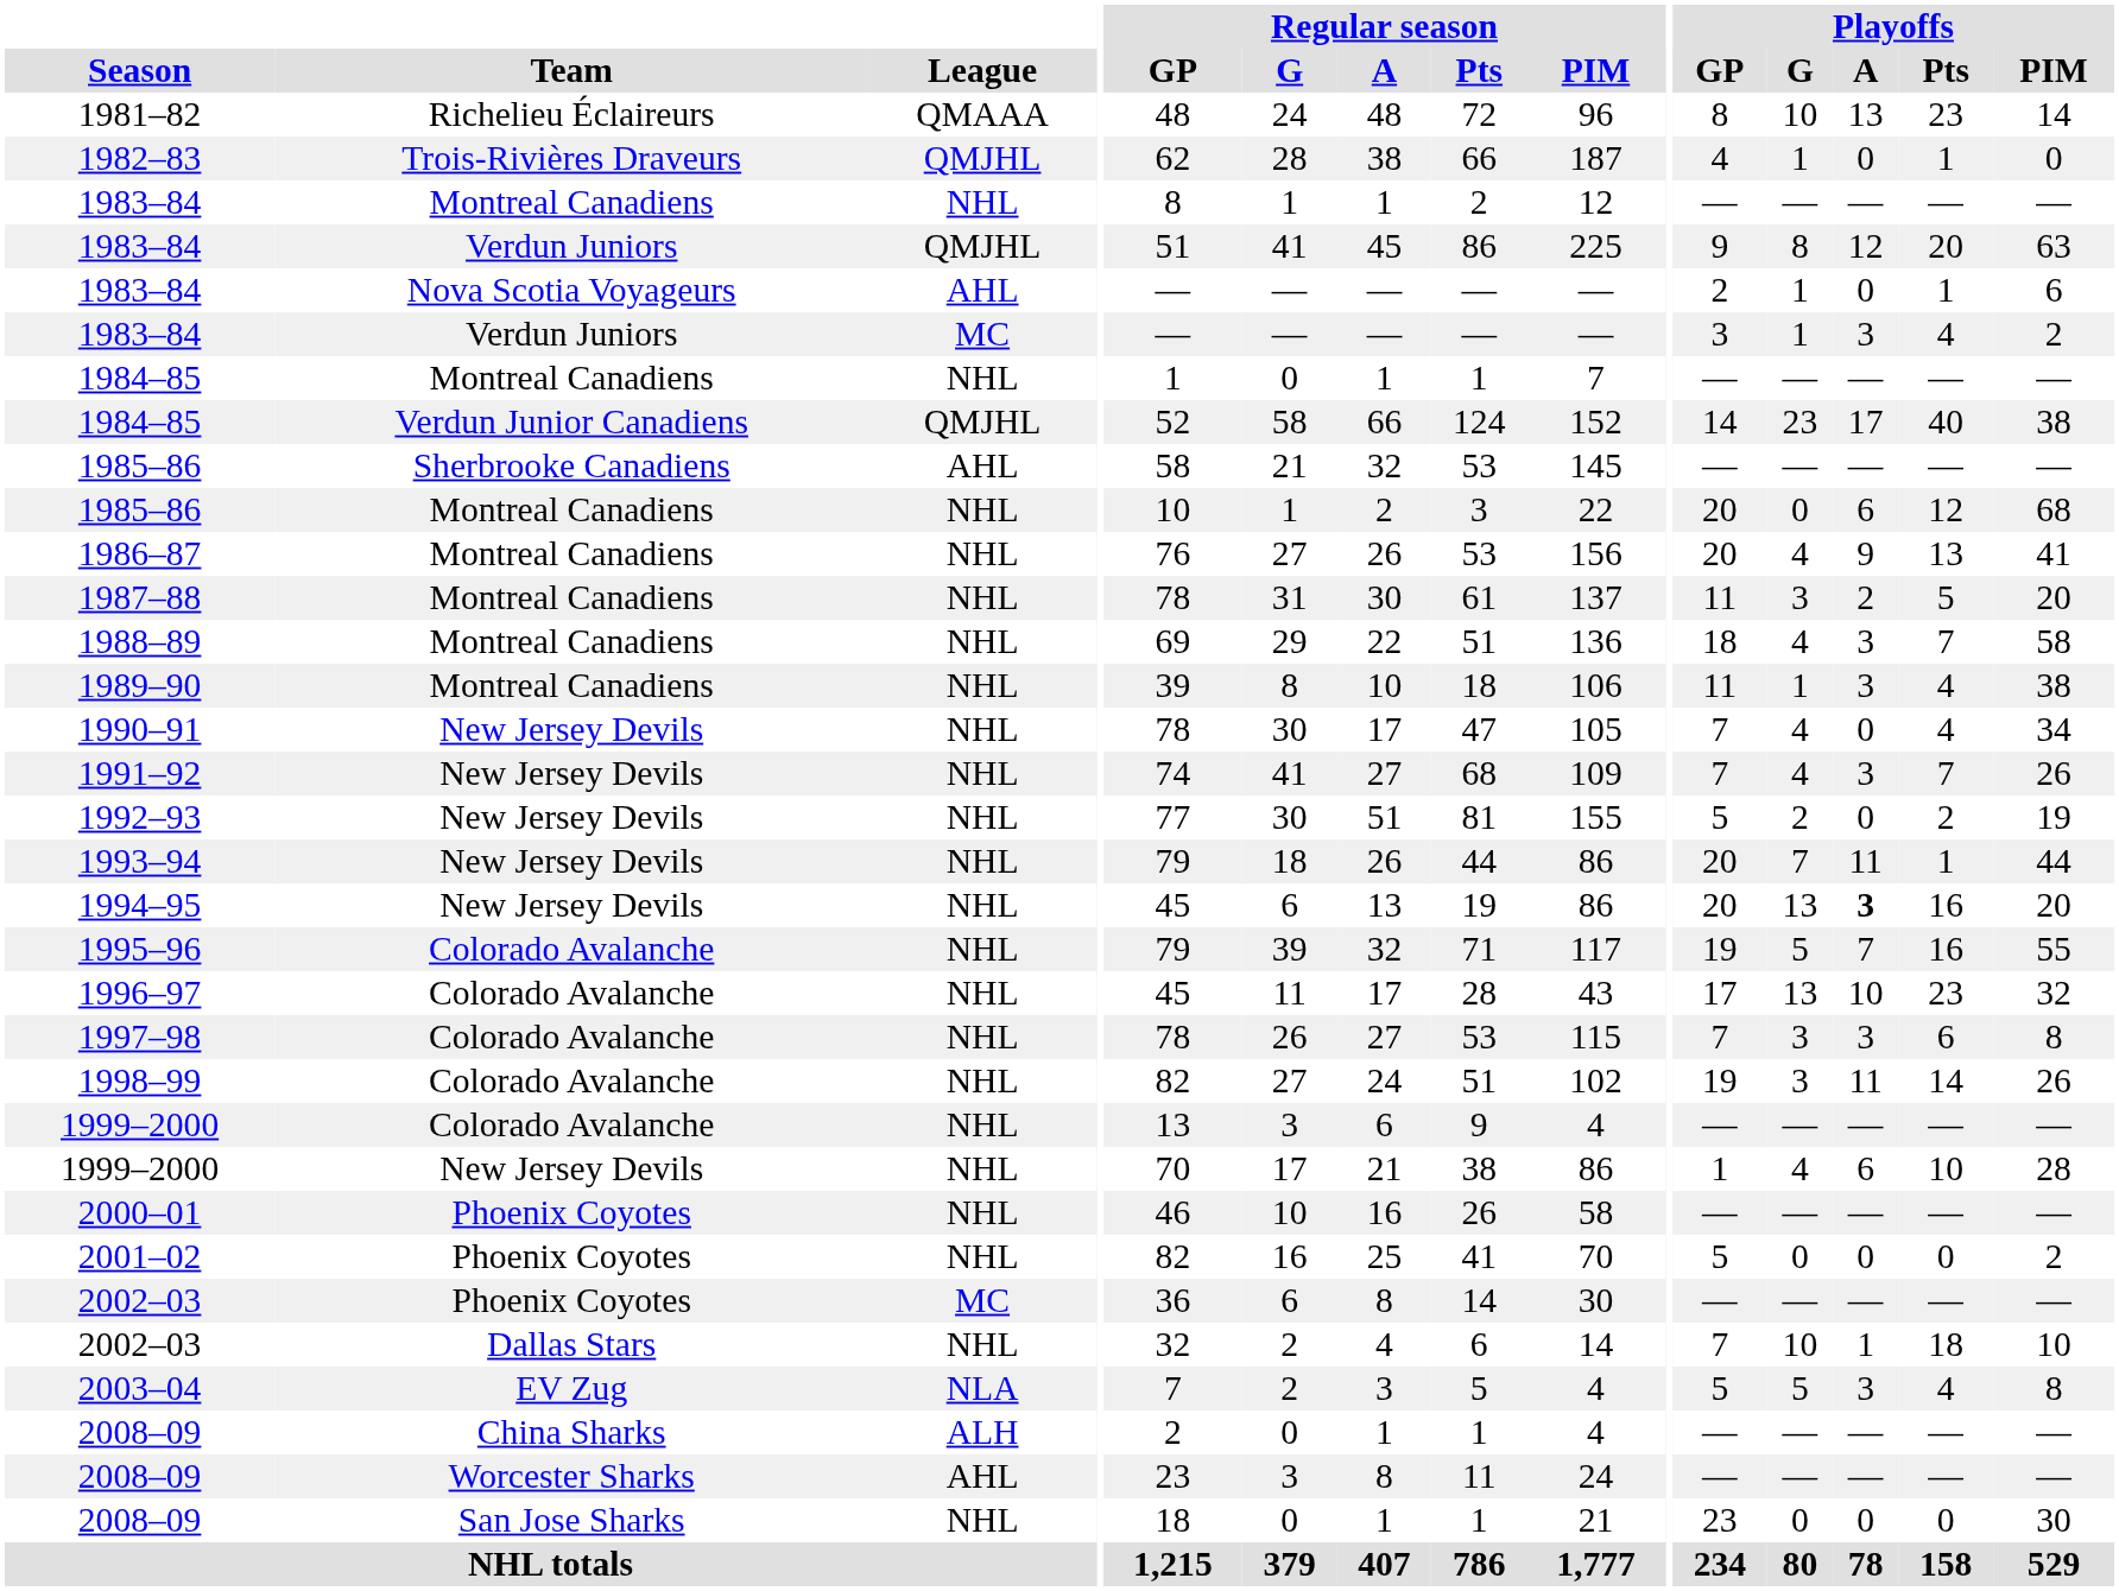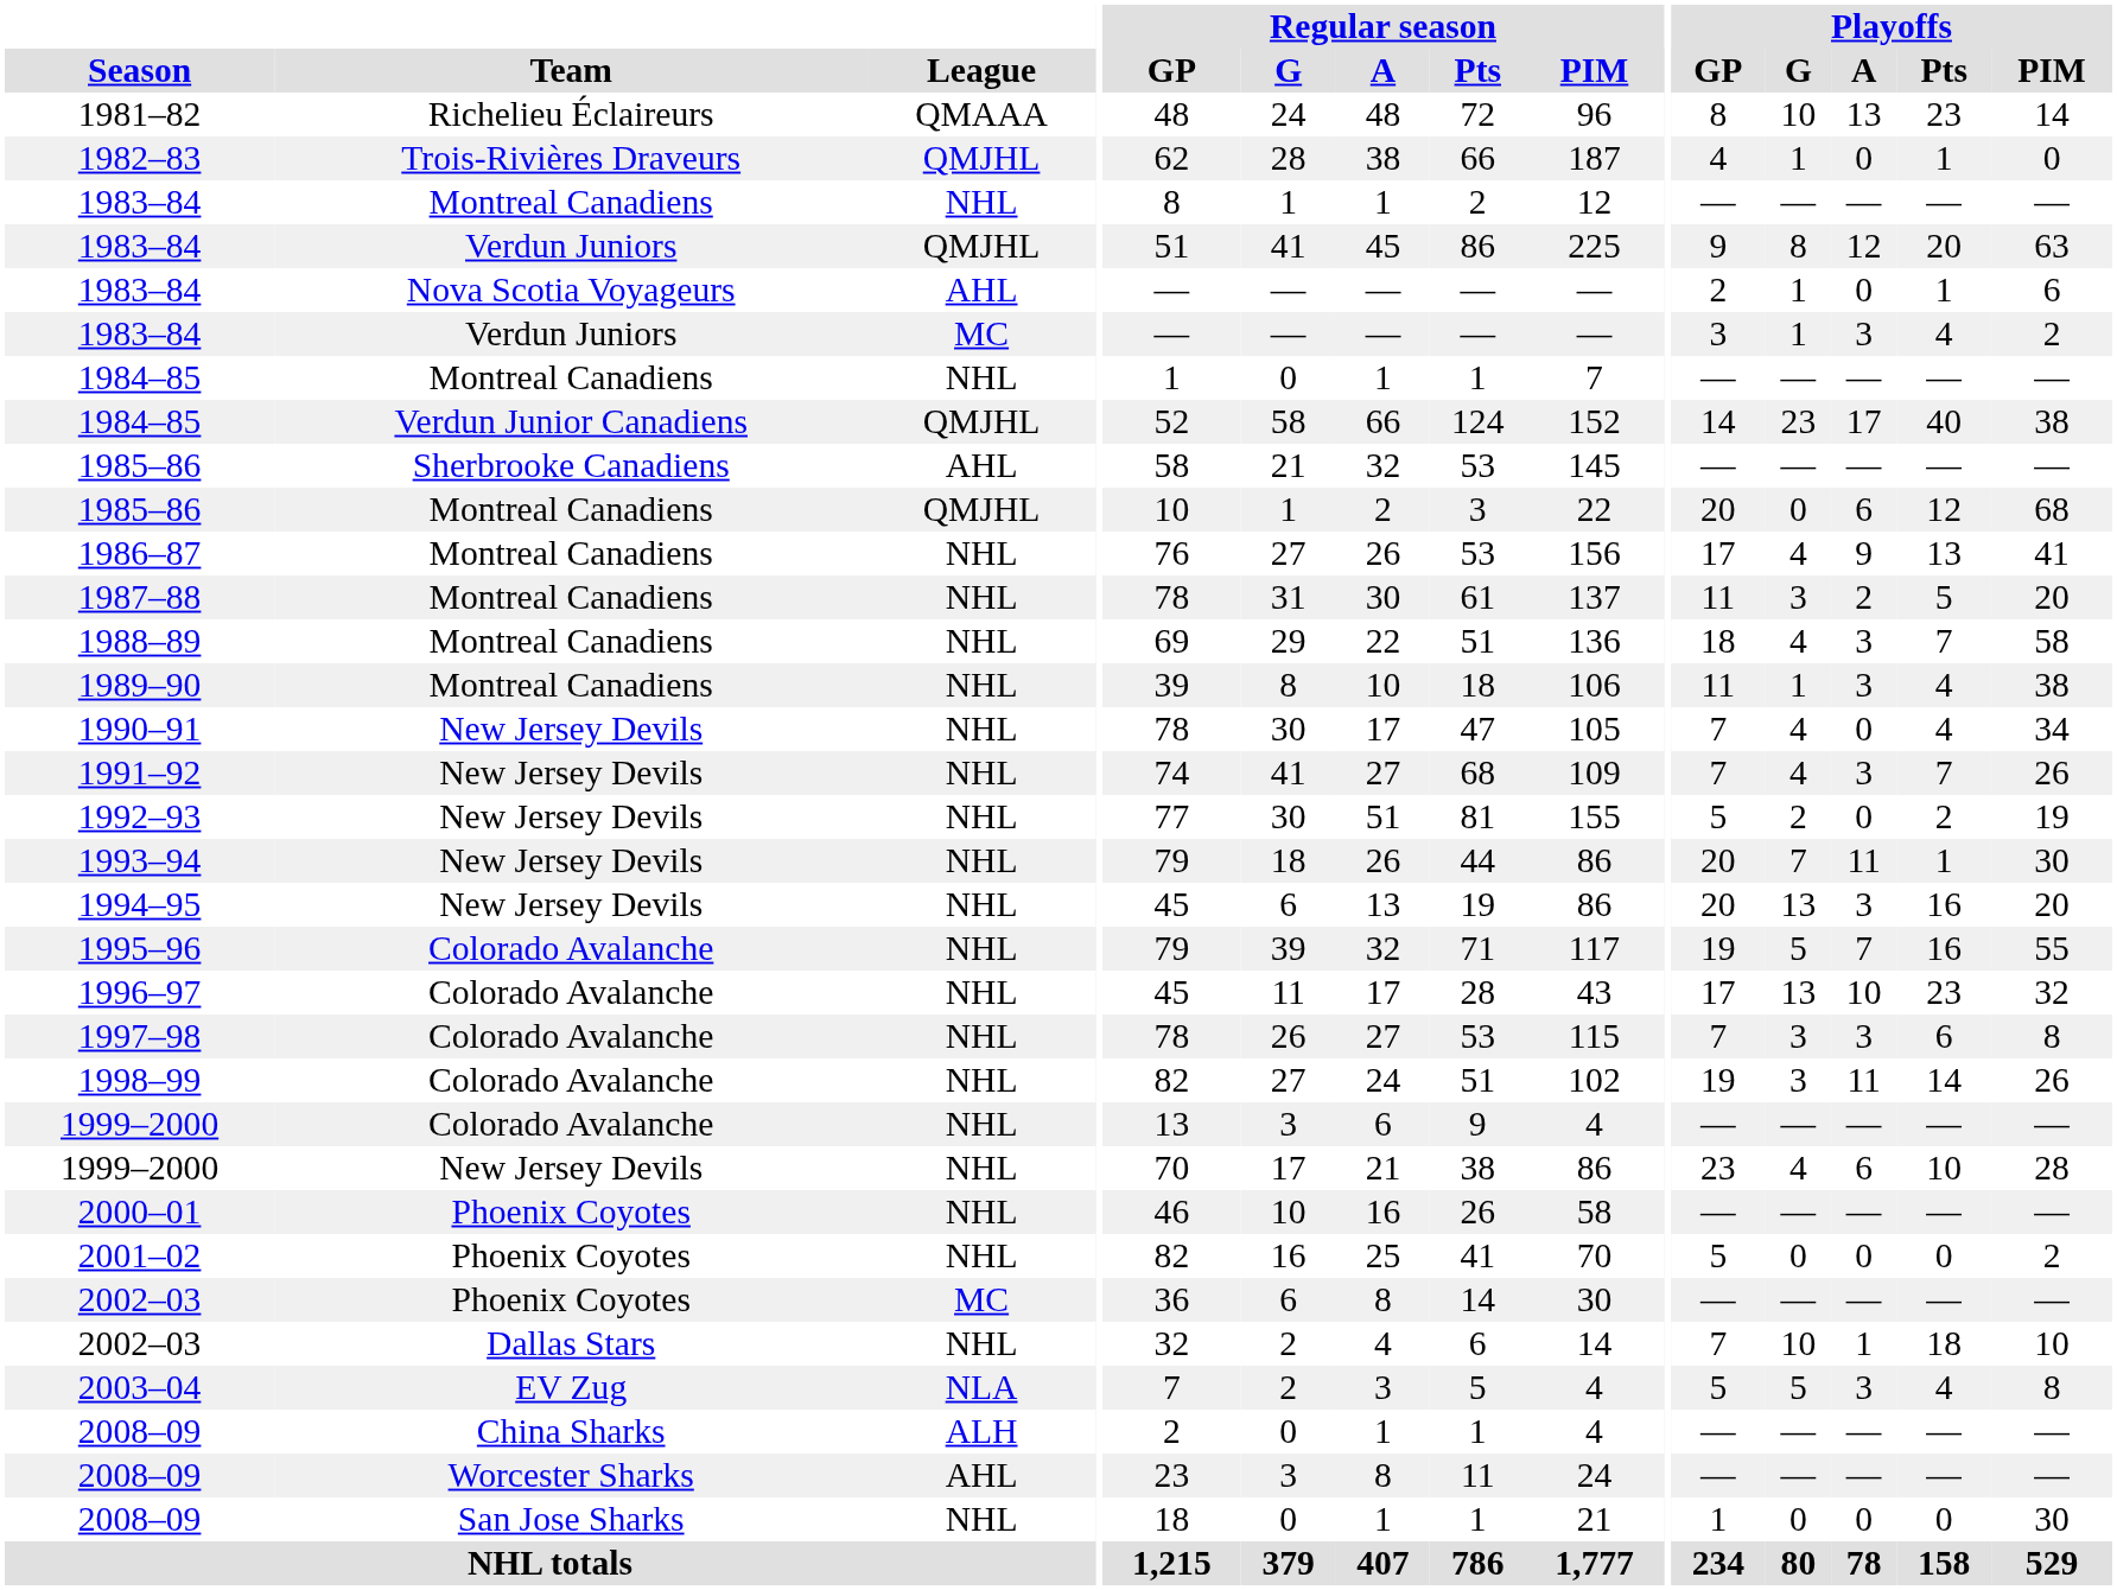1985–86 / Montreal Canadiens | League: NHL -> QMJHL
1986–87 | Playoffs / GP: 20 -> 17
1993–94 | Playoffs / PIM: 44 -> 30
1994–95 | Playoffs / A: bold -> normal
1999–2000 / New Jersey Devils | Playoffs / GP: 1 -> 23
2008–09 / San Jose Sharks | Playoffs / GP: 23 -> 1
